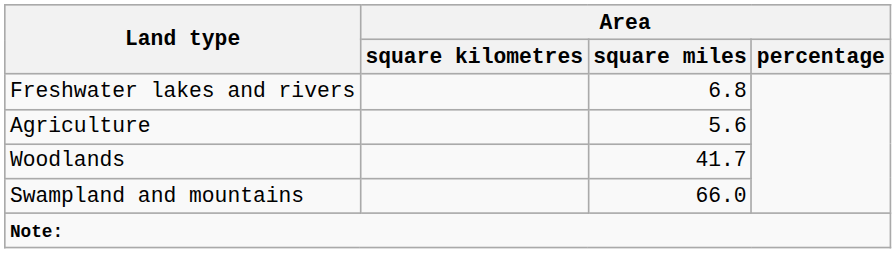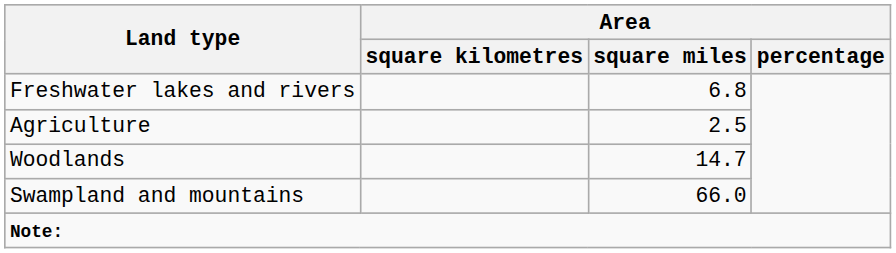Agriculture | Area / square miles: 5.6 -> 2.5
Woodlands | Area / square miles: 41.7 -> 14.7
